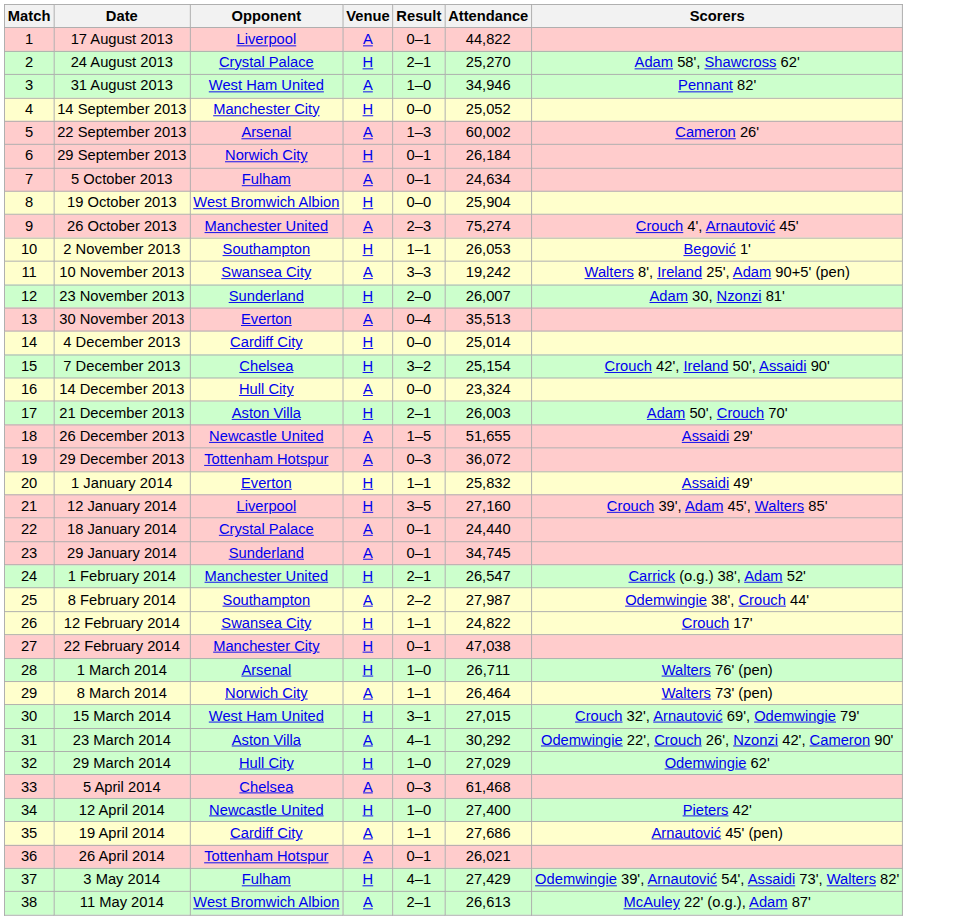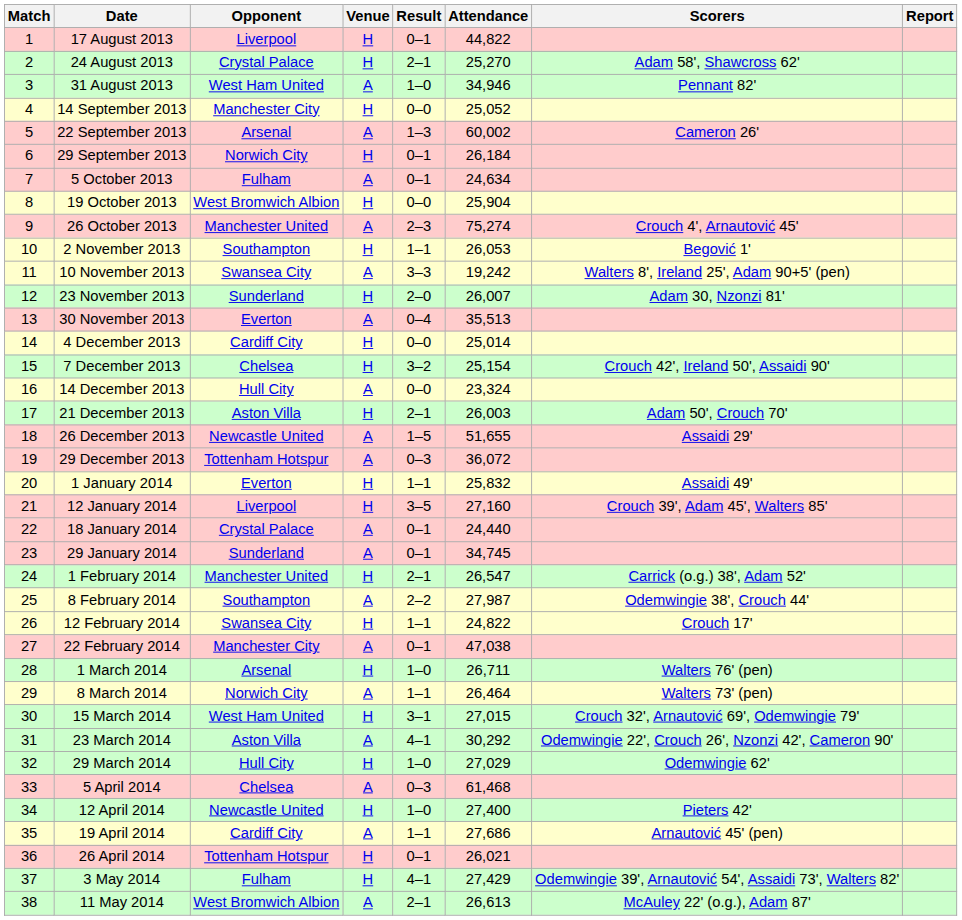+ column: Report
17 August 2013 | Venue: A -> H
22 February 2014 | Venue: H -> A
26 April 2014 | Venue: A -> H
